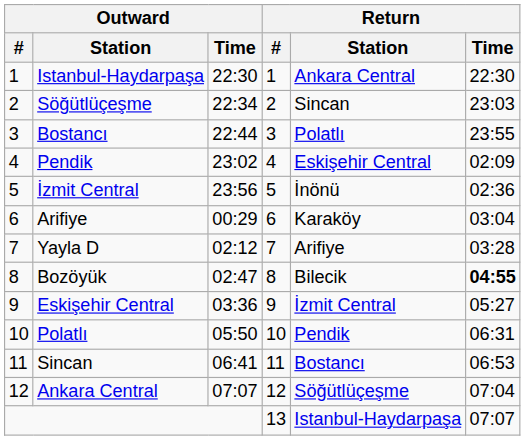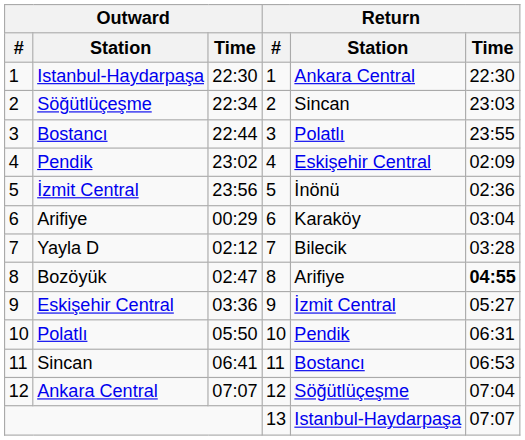Yayla D | Return / Station: Arifiye -> Bilecik
Bozöyük | Return / Station: Bilecik -> Arifiye
